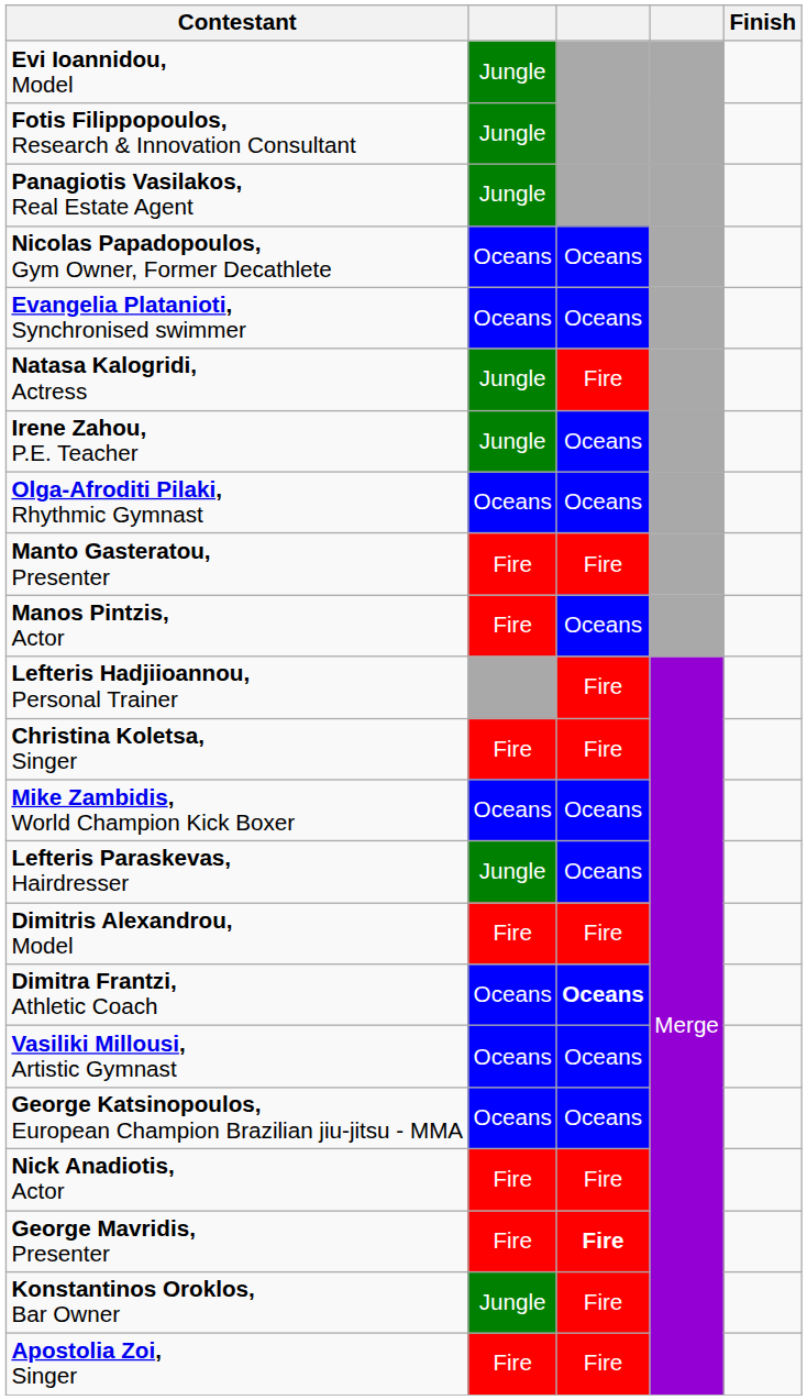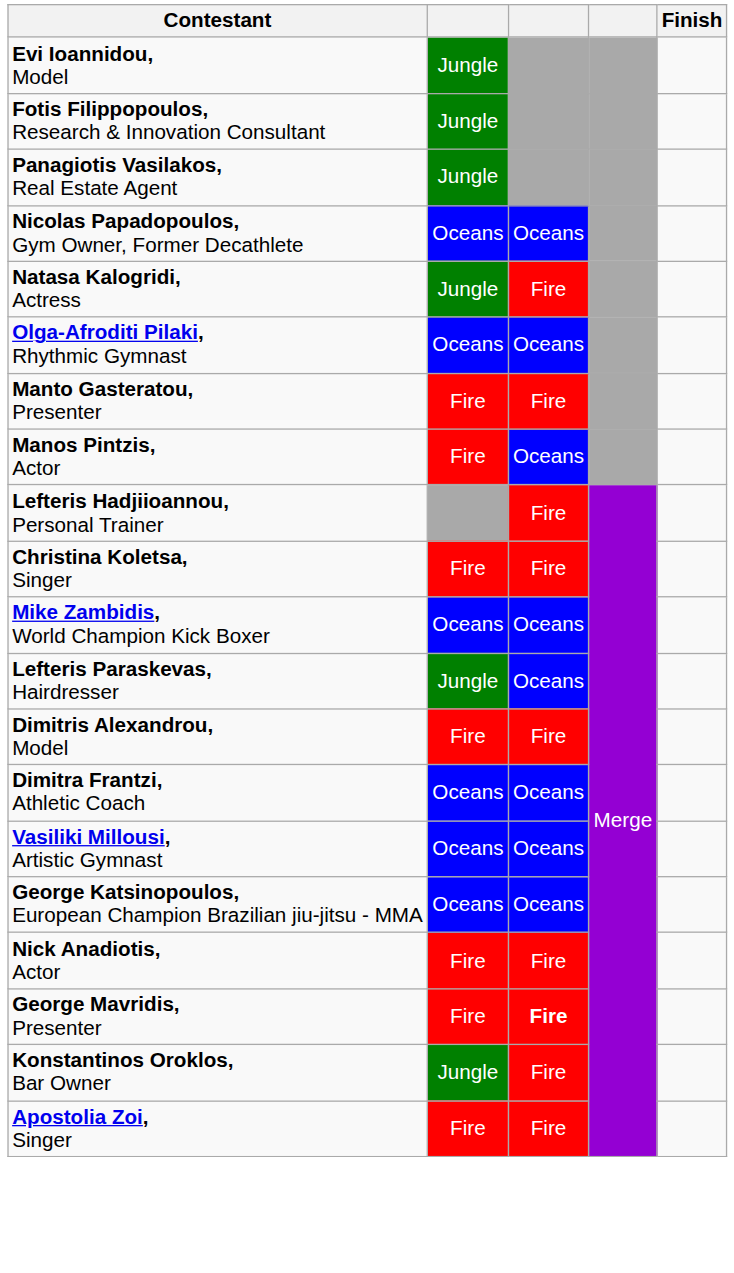- row: Evangelia Platanioti, Synchronised swimmer | Oceans | Oceans
- row: Irene Zahou, P.E. Teacher | Jungle | Oceans
Dimitra Frantzi, Athletic Coach | column 3: bold -> normal
